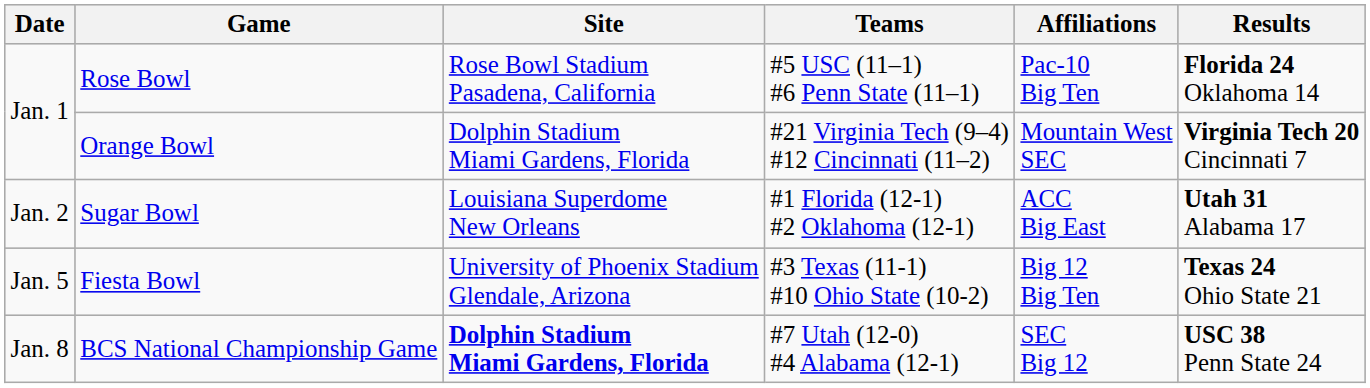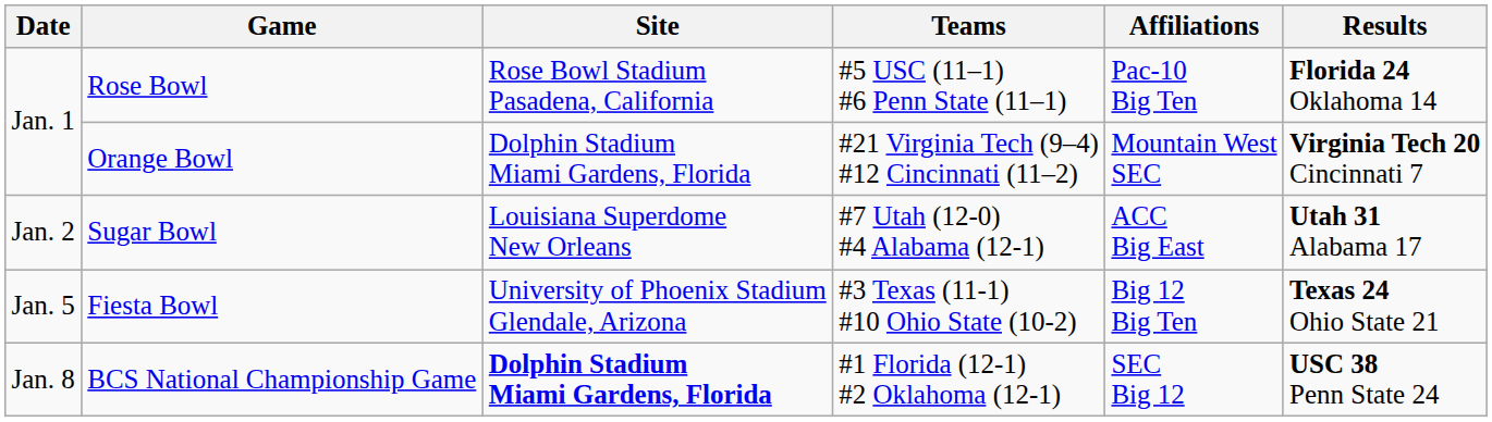Sugar Bowl | Teams: #1 Florida (12-1) #2 Oklahoma (12-1) -> #7 Utah (12-0) #4 Alabama (12-1)
BCS National Championship Game | Teams: #7 Utah (12-0) #4 Alabama (12-1) -> #1 Florida (12-1) #2 Oklahoma (12-1)
